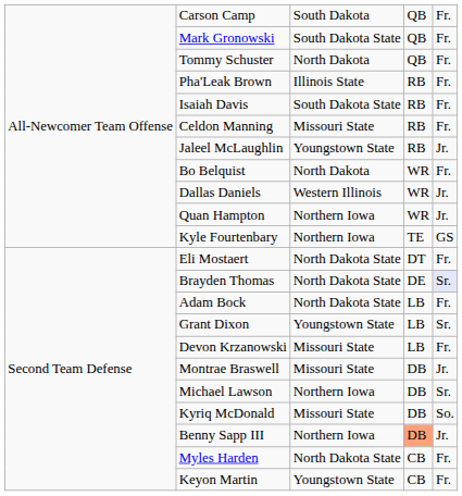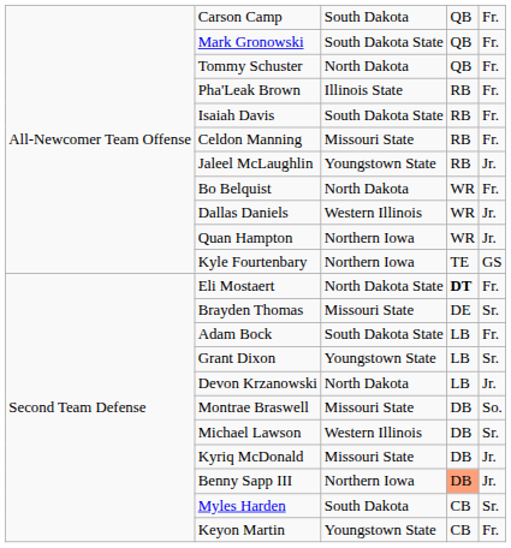Eli Mostaert | column 4: normal -> bold
Brayden Thomas | column 3: North Dakota State -> Missouri State
Brayden Thomas | column 5: lavender background -> no background
Adam Bock | column 3: North Dakota State -> South Dakota State
Devon Krzanowski | column 3: Missouri State -> North Dakota
Devon Krzanowski | column 5: Fr. -> Jr.
Montrae Braswell | column 5: Jr. -> So.
Michael Lawson | column 3: Northern Iowa -> Western Illinois
Kyriq McDonald | column 5: So. -> Jr.
Myles Harden | column 3: North Dakota State -> South Dakota
Myles Harden | column 5: Fr. -> Sr.
